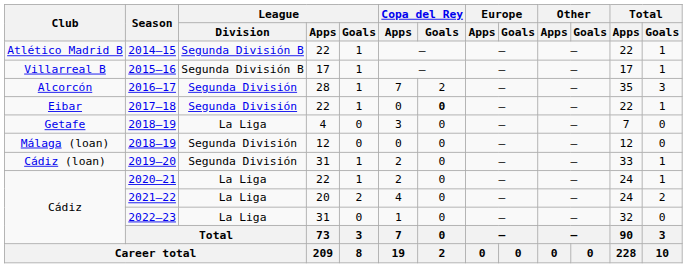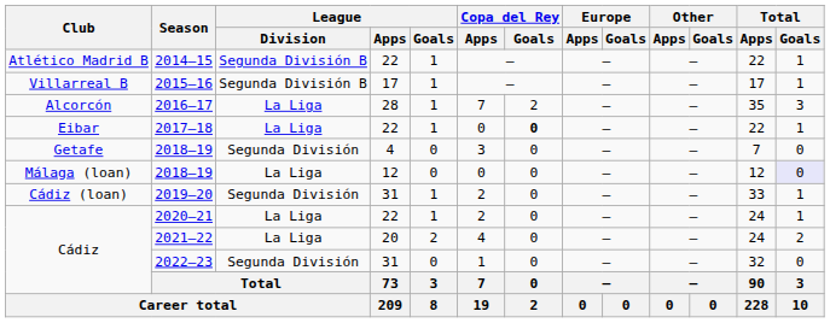2016–17 | League / Division: Segunda División -> La Liga
2017–18 | League / Division: Segunda División -> La Liga
Getafe / 2018–19 | League / Division: La Liga -> Segunda División
Málaga (loan) / 2018–19 | League / Division: Segunda División -> La Liga
Málaga (loan) / 2018–19 | Total / Goals: no background -> lavender background
2022–23 | League / Division: La Liga -> Segunda División
